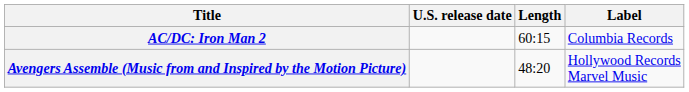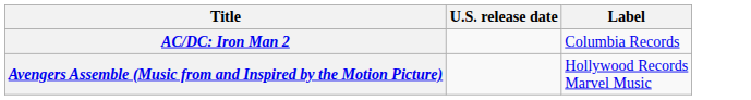- column: Length | 60:15 | 48:20
